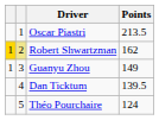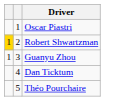- column: Points | 213.5 | 162 | 149 | 139.5 | 124
Robert Shwartzman | column 2: khaki background -> no background
